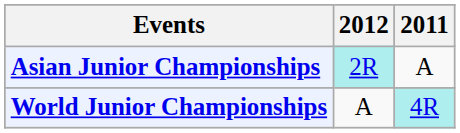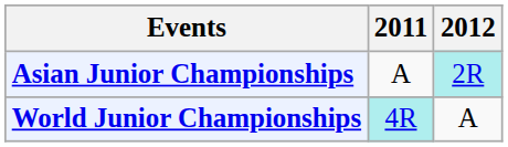columns swapped: 2011 <-> 2012
